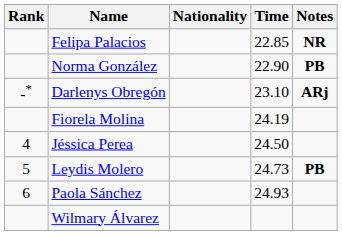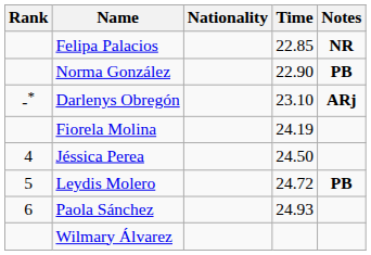Leydis Molero | Time: 24.73 -> 24.72
